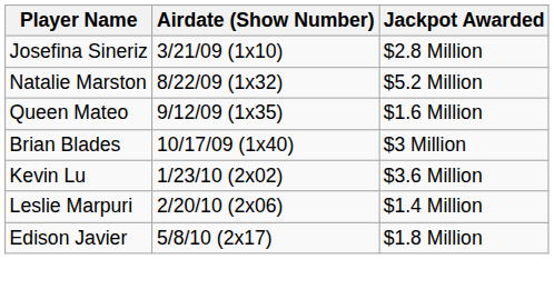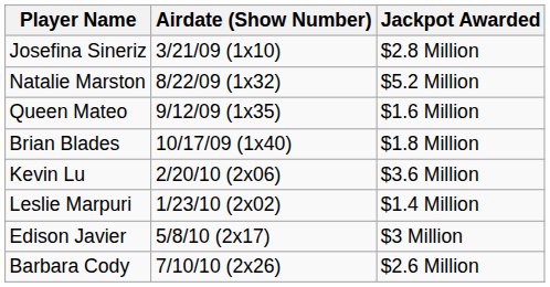Brian Blades | Jackpot Awarded: $3 Million -> $1.8 Million
Kevin Lu | Airdate (Show Number): 1/23/10 (2x02) -> 2/20/10 (2x06)
Leslie Marpuri | Airdate (Show Number): 2/20/10 (2x06) -> 1/23/10 (2x02)
Edison Javier | Jackpot Awarded: $1.8 Million -> $3 Million
+ row: Barbara Cody | 7/10/10 (2x26) | $2.6 Million
